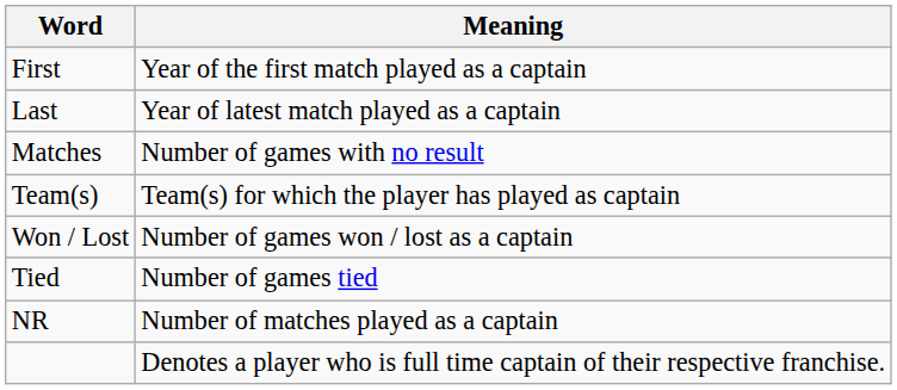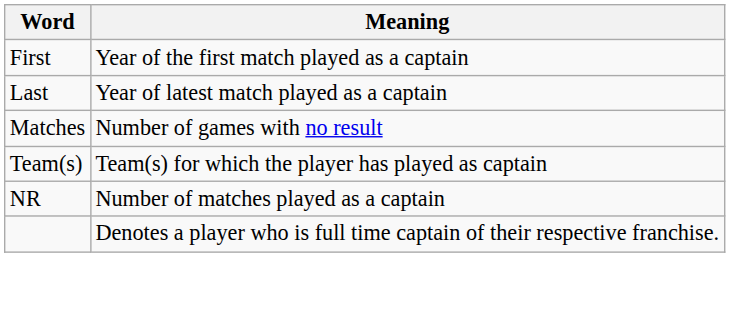- row: Won / Lost | Number of games won / lost as a captain
- row: Tied | Number of games tied
